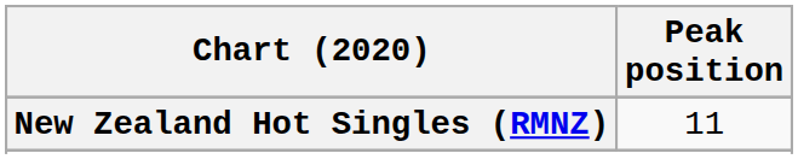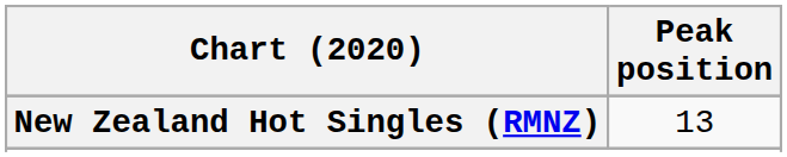New Zealand Hot Singles (RMNZ) | Peak position: 11 -> 13
